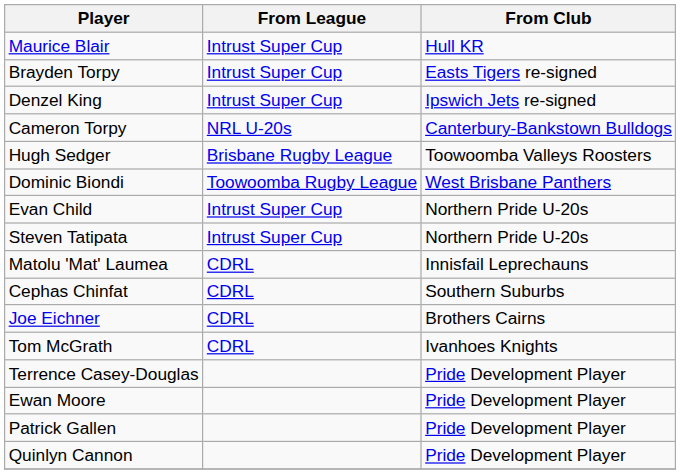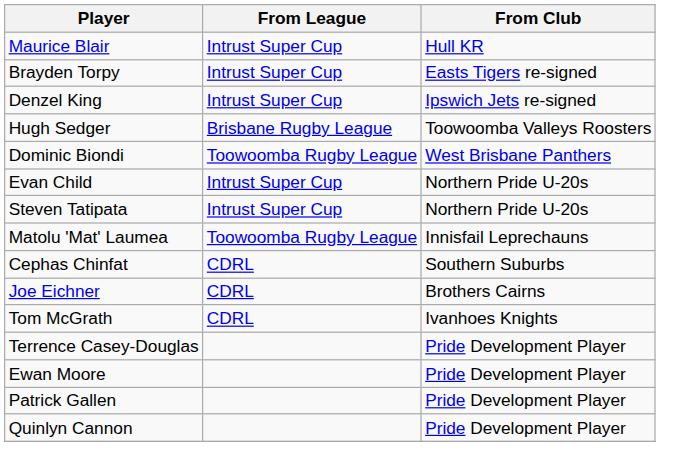- row: Cameron Torpy | NRL U-20s | Canterbury-Bankstown Bulldogs
Matolu 'Mat' Laumea | From League: CDRL -> Toowoomba Rugby League
